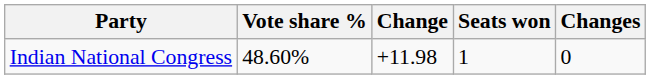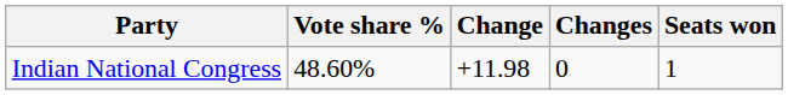columns swapped: Seats won <-> Changes
